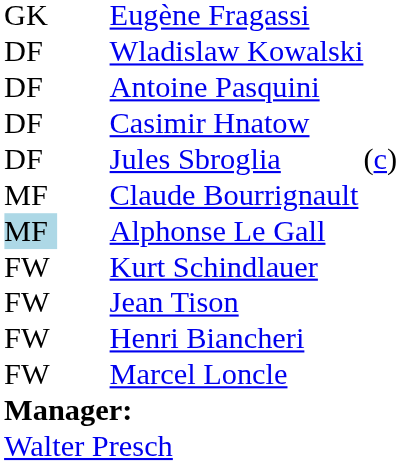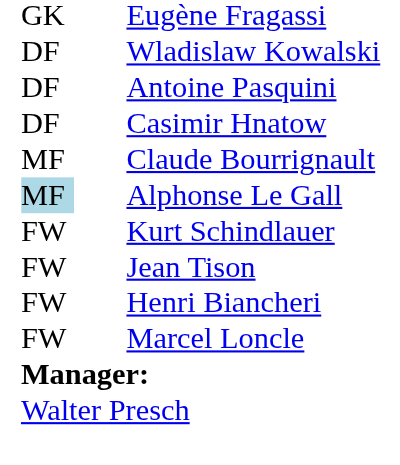- row: DF | Jules Sbroglia | (c)
